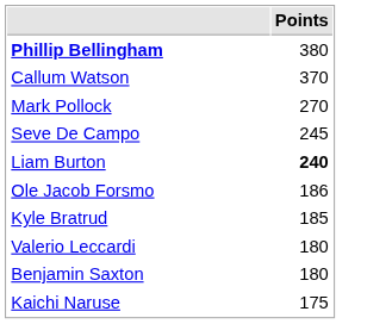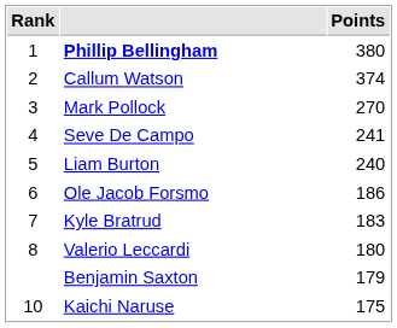+ column: Rank | 1 | 2 | 3 | 4 | 5 | 6 | 7 | 8 | 10
Callum Watson | Points: 370 -> 374
Seve De Campo | Points: 245 -> 241
Liam Burton | Points: bold -> normal
Kyle Bratrud | Points: 185 -> 183
Benjamin Saxton | Points: 180 -> 179
